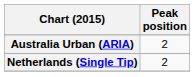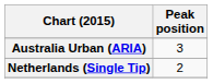Australia Urban (ARIA) | Peak position: 2 -> 3
